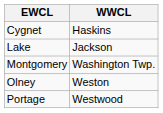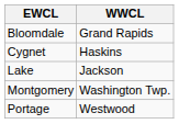+ row: Bloomdale | Grand Rapids
- row: Olney | Weston
